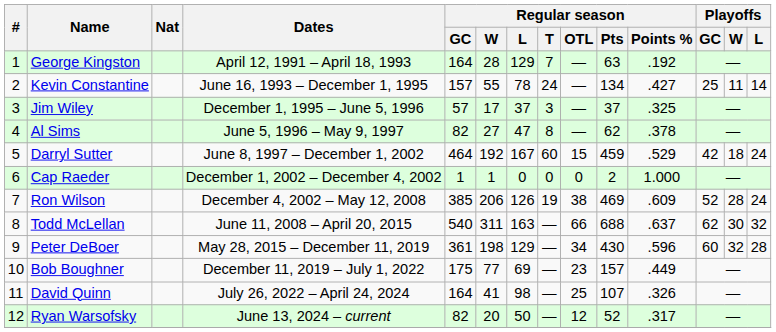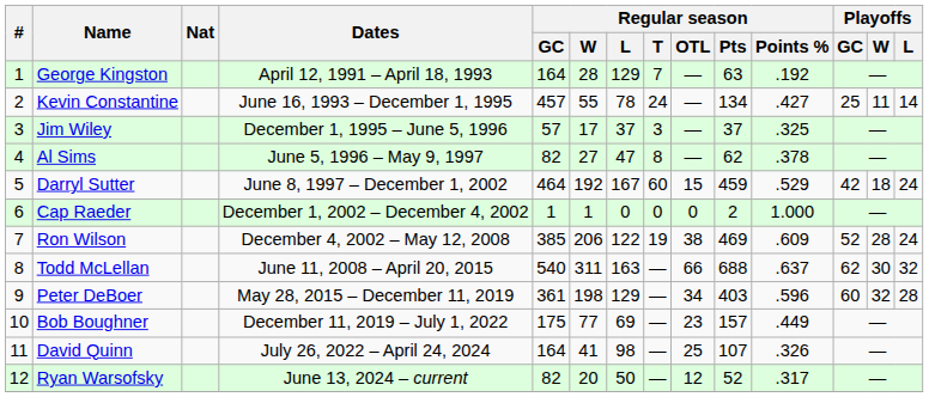Kevin Constantine | Regular season / GC: 157 -> 457
Ron Wilson | Regular season / L: 126 -> 122
Peter DeBoer | Regular season / Pts: 430 -> 403
